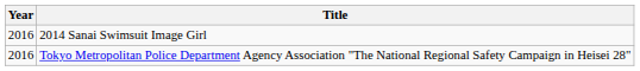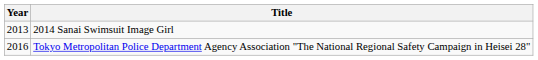2014 Sanai Swimsuit Image Girl | Year: 2016 -> 2013
